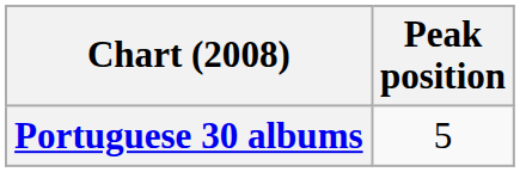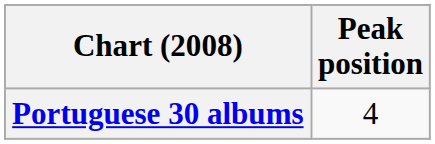Portuguese 30 albums | Peak position: 5 -> 4
